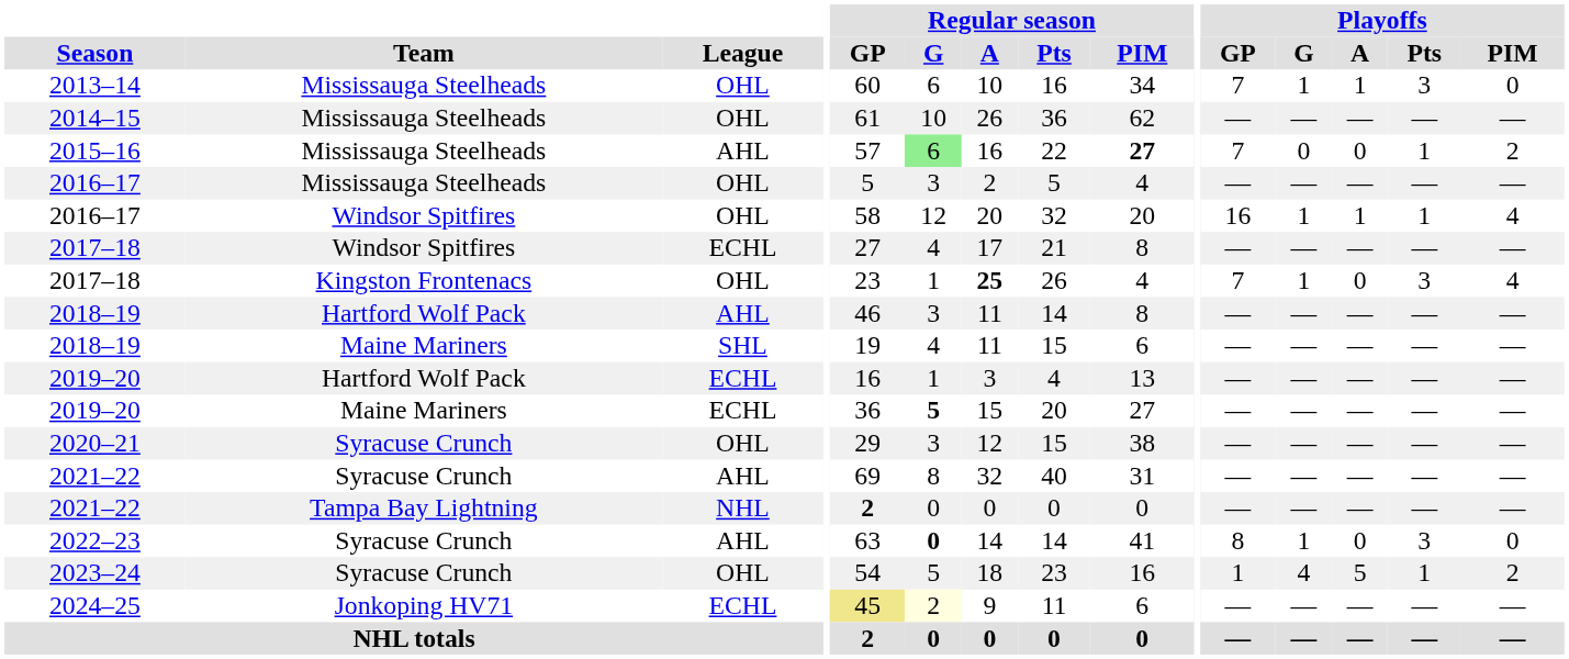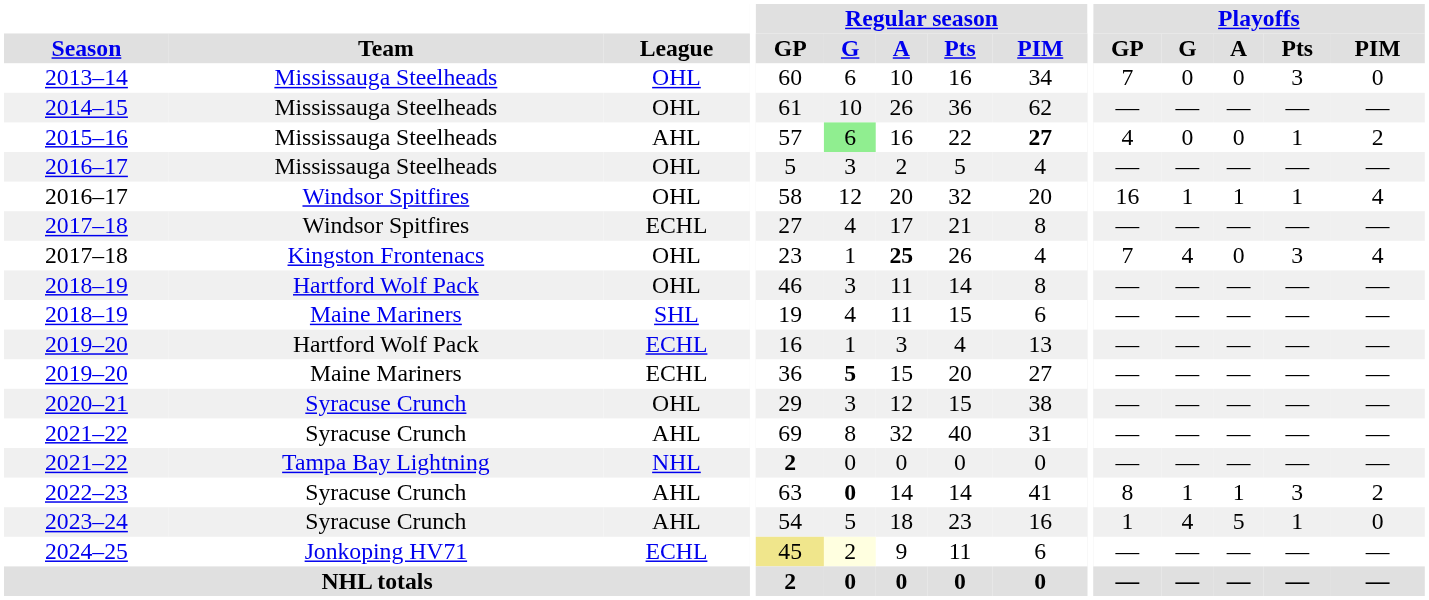2013–14 | Playoffs / G: 1 -> 0
2013–14 | Playoffs / A: 1 -> 0
2015–16 | Playoffs / GP: 7 -> 4
2017–18 / Kingston Frontenacs | Playoffs / G: 1 -> 4
2018–19 / Hartford Wolf Pack | League: AHL -> OHL
2022–23 | Playoffs / A: 0 -> 1
2022–23 | Playoffs / PIM: 0 -> 2
2023–24 | League: OHL -> AHL
2023–24 | Playoffs / PIM: 2 -> 0
